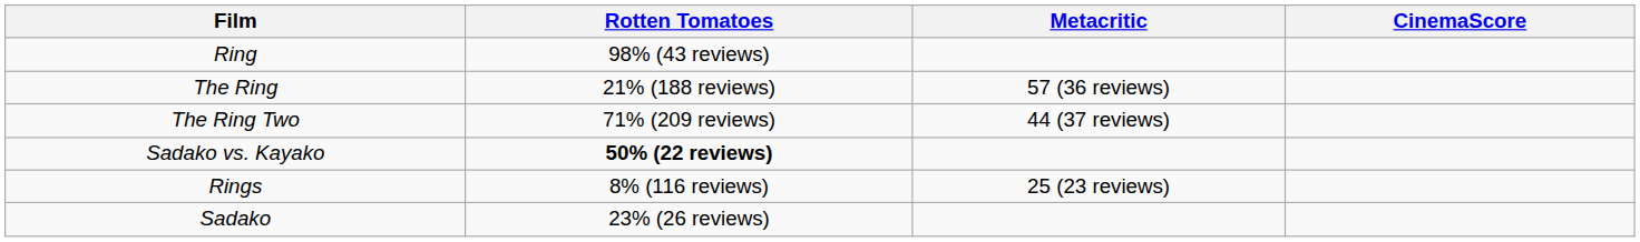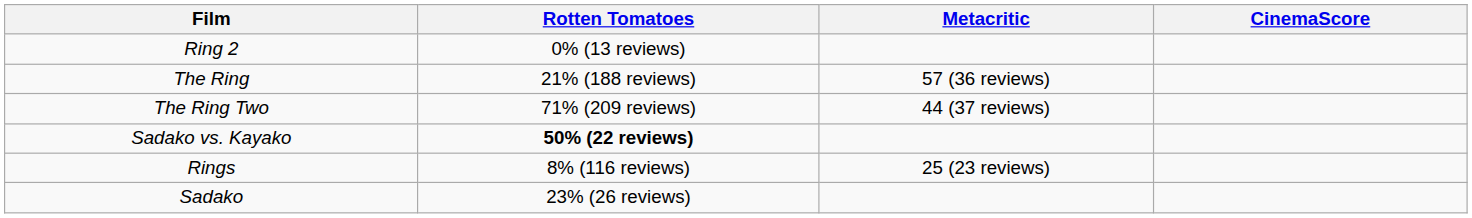- row: Ring | 98% (43 reviews)
+ row: Ring 2 | 0% (13 reviews)
